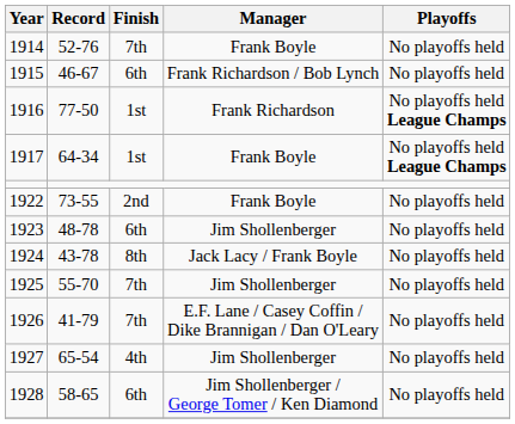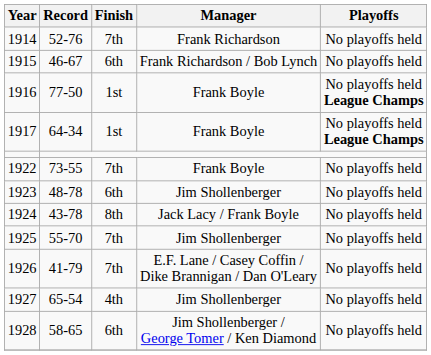1914 | Manager: Frank Boyle -> Frank Richardson
1916 | Manager: Frank Richardson -> Frank Boyle
1922 | Finish: 2nd -> 7th
